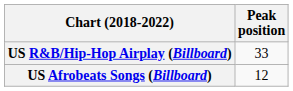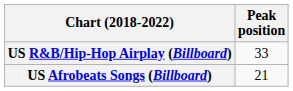US Afrobeats Songs (Billboard) | Peak position: 12 -> 21
